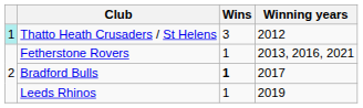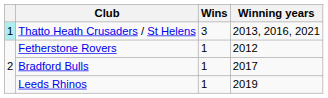Thatto Heath Crusaders / St Helens | Winning years: 2012 -> 2013, 2016, 2021
Fetherstone Rovers | Winning years: 2013, 2016, 2021 -> 2012
Bradford Bulls | Wins: bold -> normal
